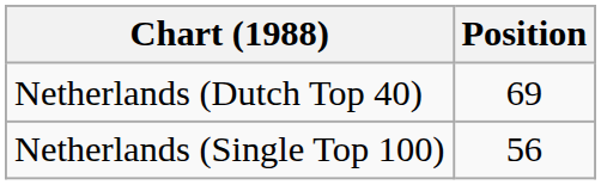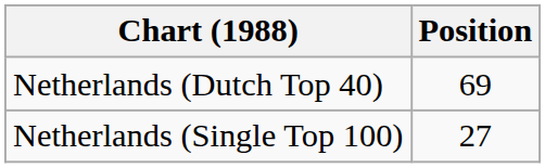Netherlands (Single Top 100) | Position: 56 -> 27
